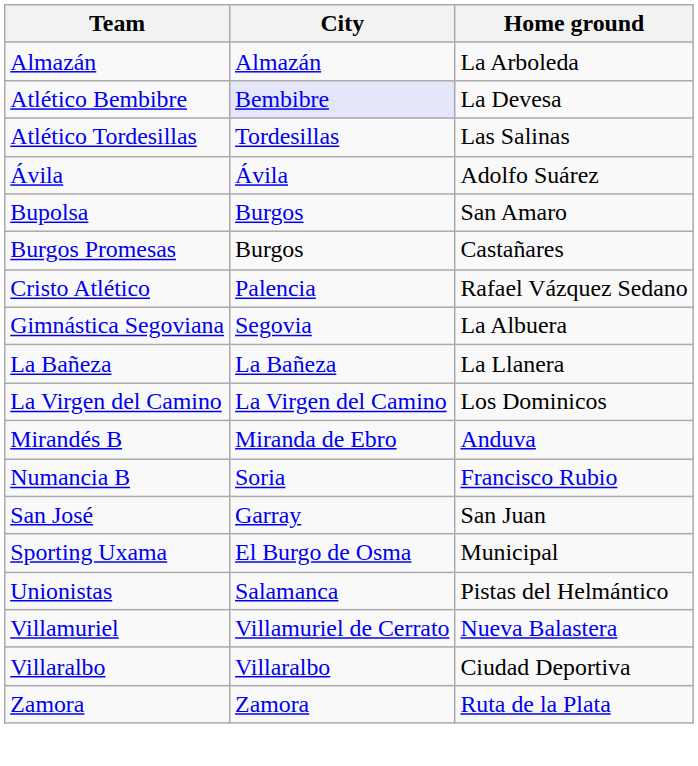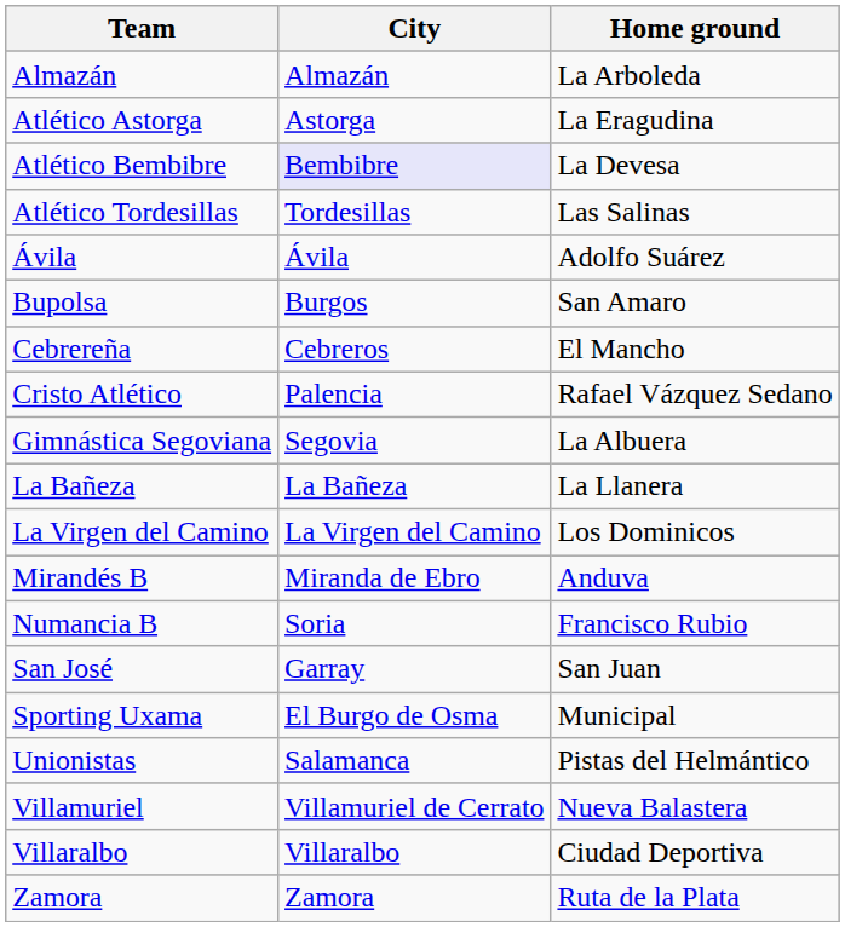+ row: Atlético Astorga | Astorga | La Eragudina
- row: Burgos Promesas | Burgos | Castañares
+ row: Cebrereña | Cebreros | El Mancho
